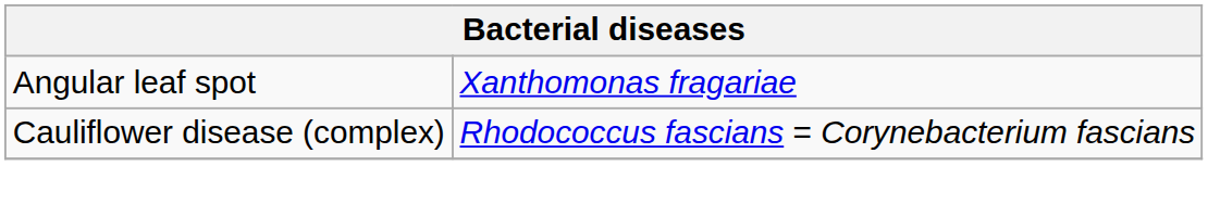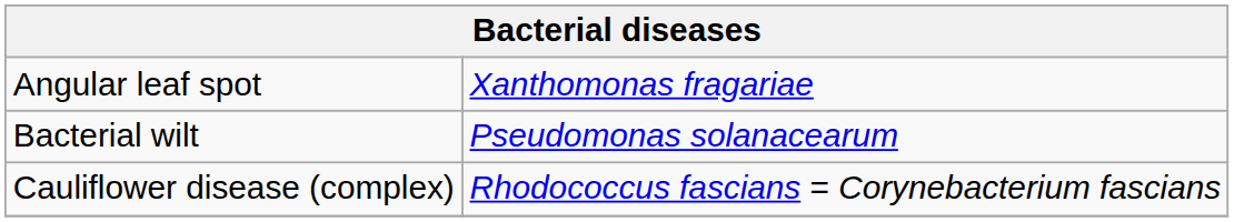+ row: Bacterial wilt | Pseudomonas solanacearum
